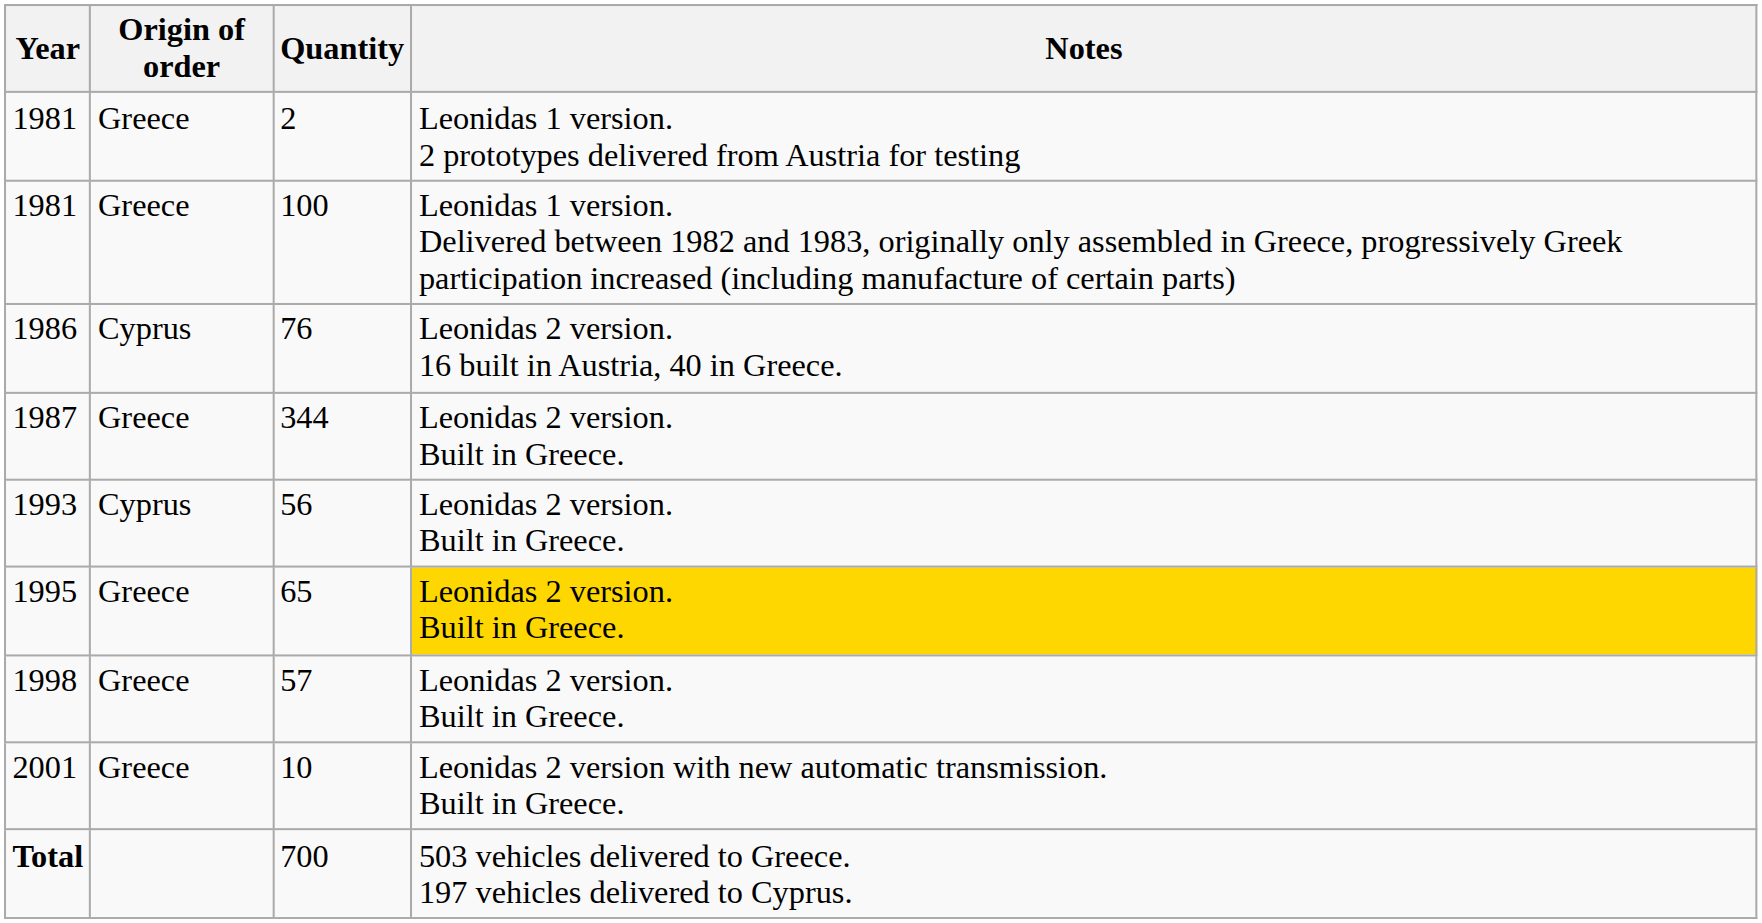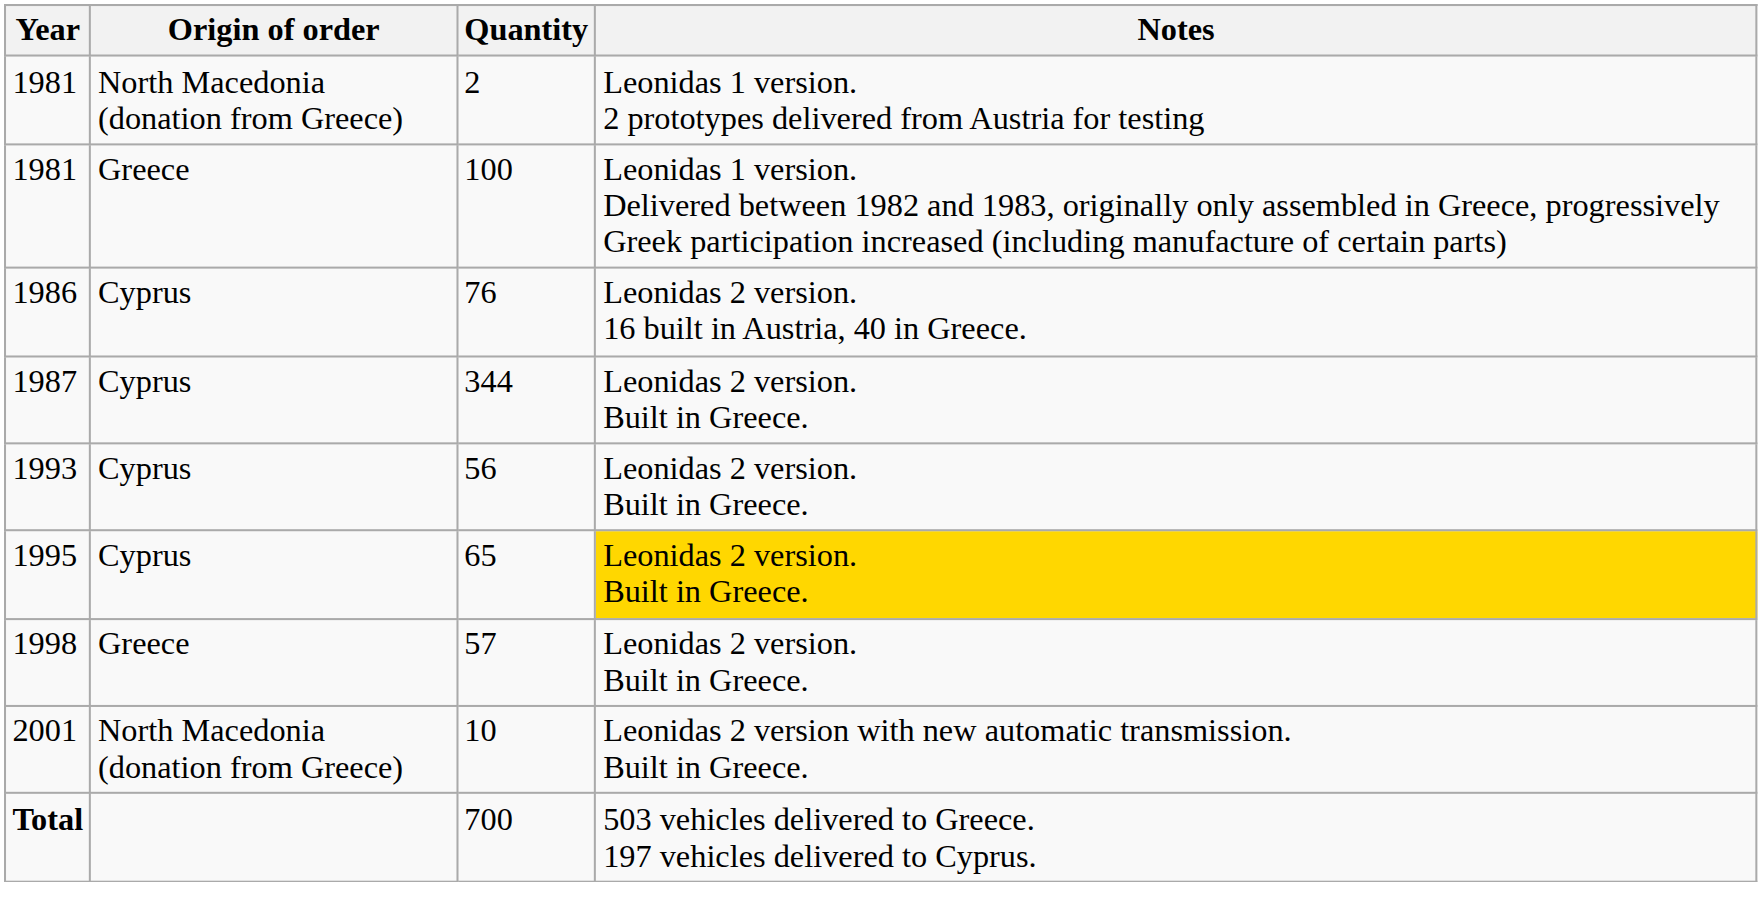2 | Origin of order: Greece -> North Macedonia (donation from Greece)
344 | Origin of order: Greece -> Cyprus
65 | Origin of order: Greece -> Cyprus
10 | Origin of order: Greece -> North Macedonia (donation from Greece)
